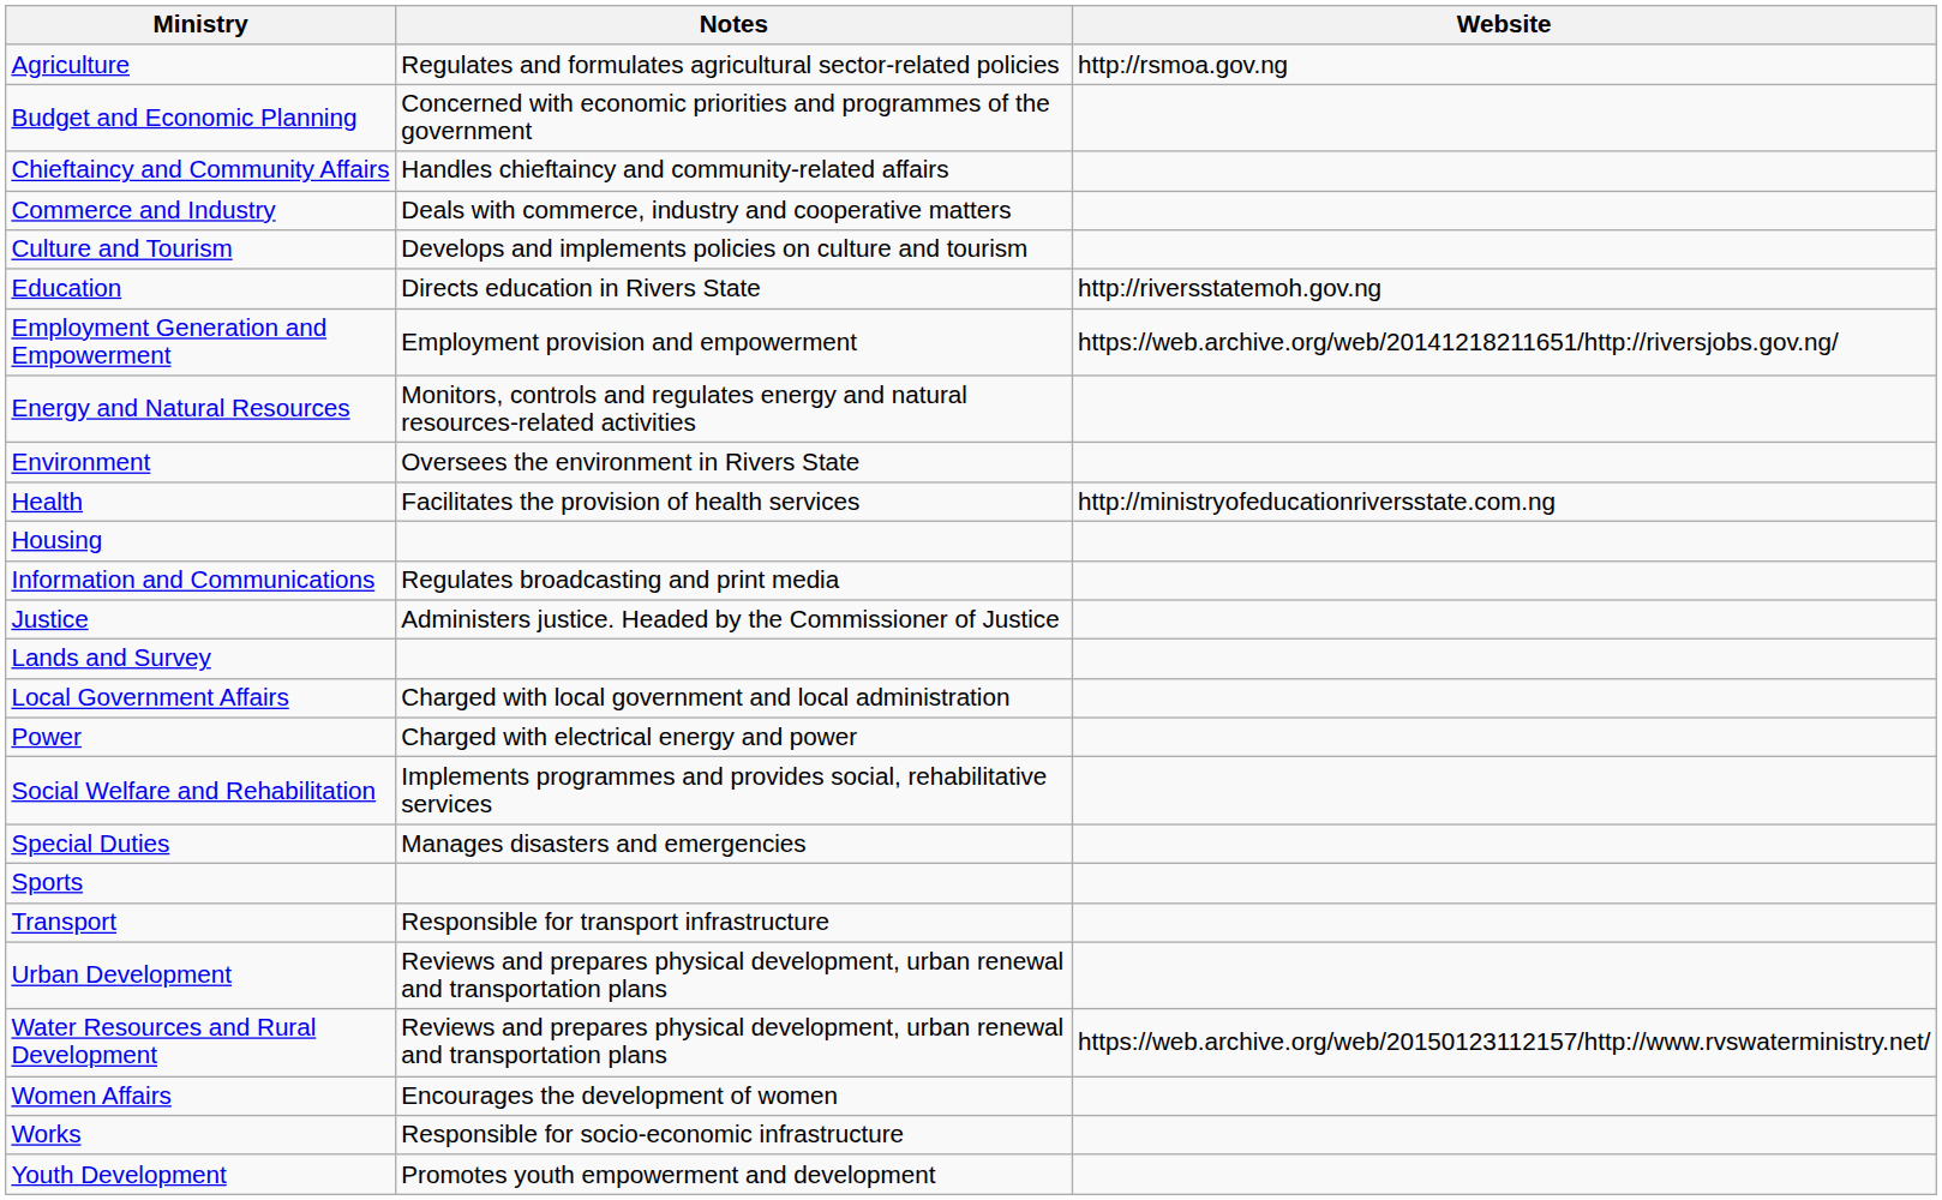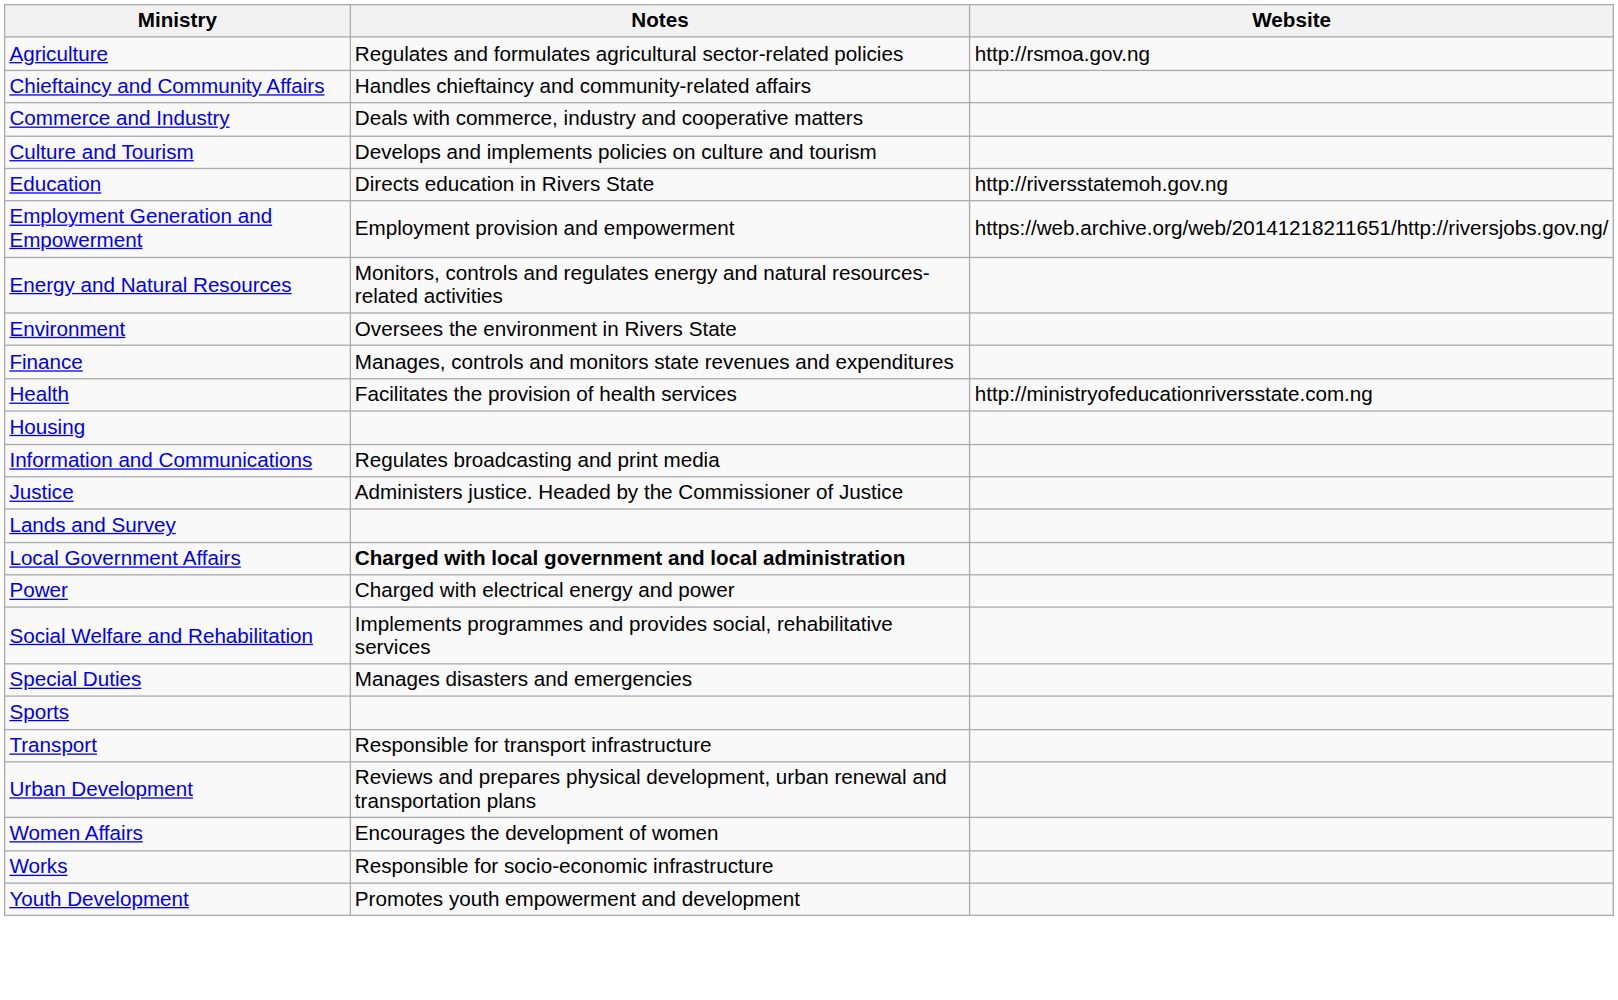- row: Budget and Economic Planning | Concerned with economic priorities and programmes of the government
+ row: Finance | Manages, controls and monitors state revenues and expenditures
Local Government Affairs | Notes: normal -> bold
- row: Water Resources and Rural Development | Reviews and prepares physical development, urban renewal and transportation plans | https://web.archive.org/web/20150123112157/http://www.rvswaterministry.net/
